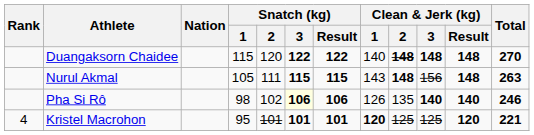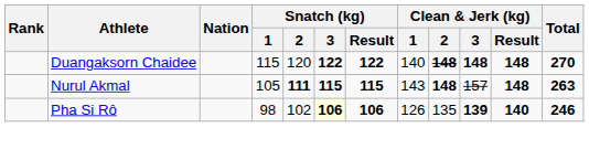Nurul Akmal | Snatch (kg) / 2: normal -> bold
Nurul Akmal | Clean & Jerk (kg) / 3: 156 -> 157
Pha Si Rô | Clean & Jerk (kg) / 3: 140 -> 139
- row: 4 | Kristel Macrohon | 95 | 101 | 101 | 101 | 120 | 125 | 125 | 120 | 221
